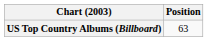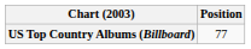US Top Country Albums (Billboard) | Position: 63 -> 77
